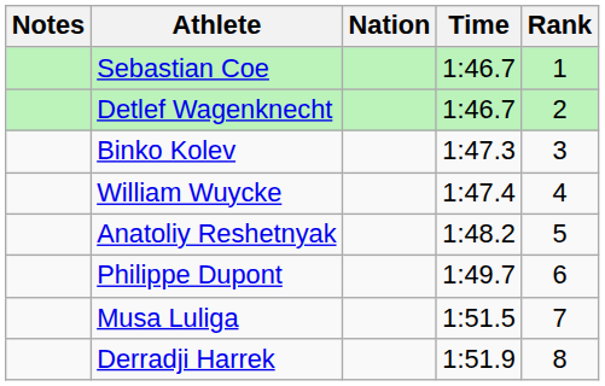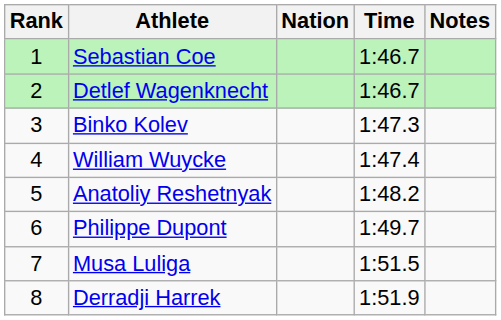columns swapped: Rank <-> Notes
